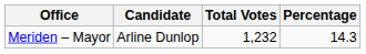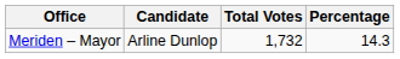Meriden – Mayor | Total Votes: 1,232 -> 1,732
